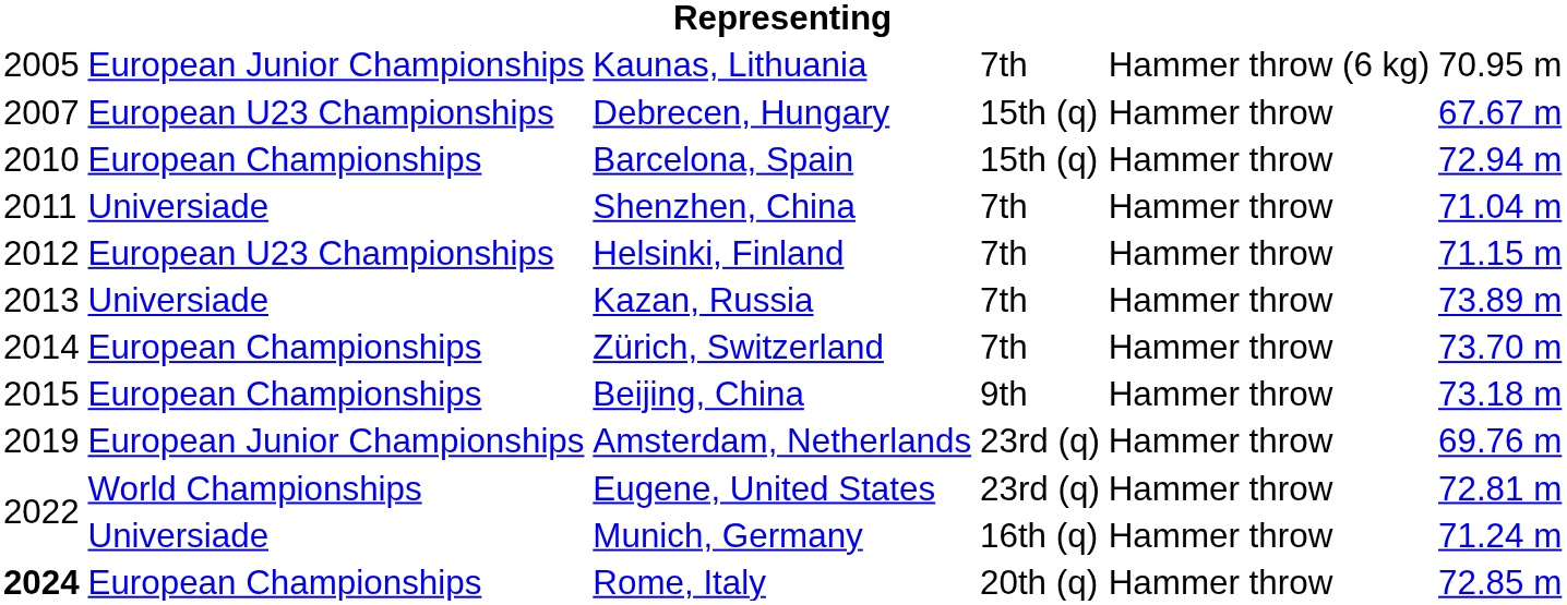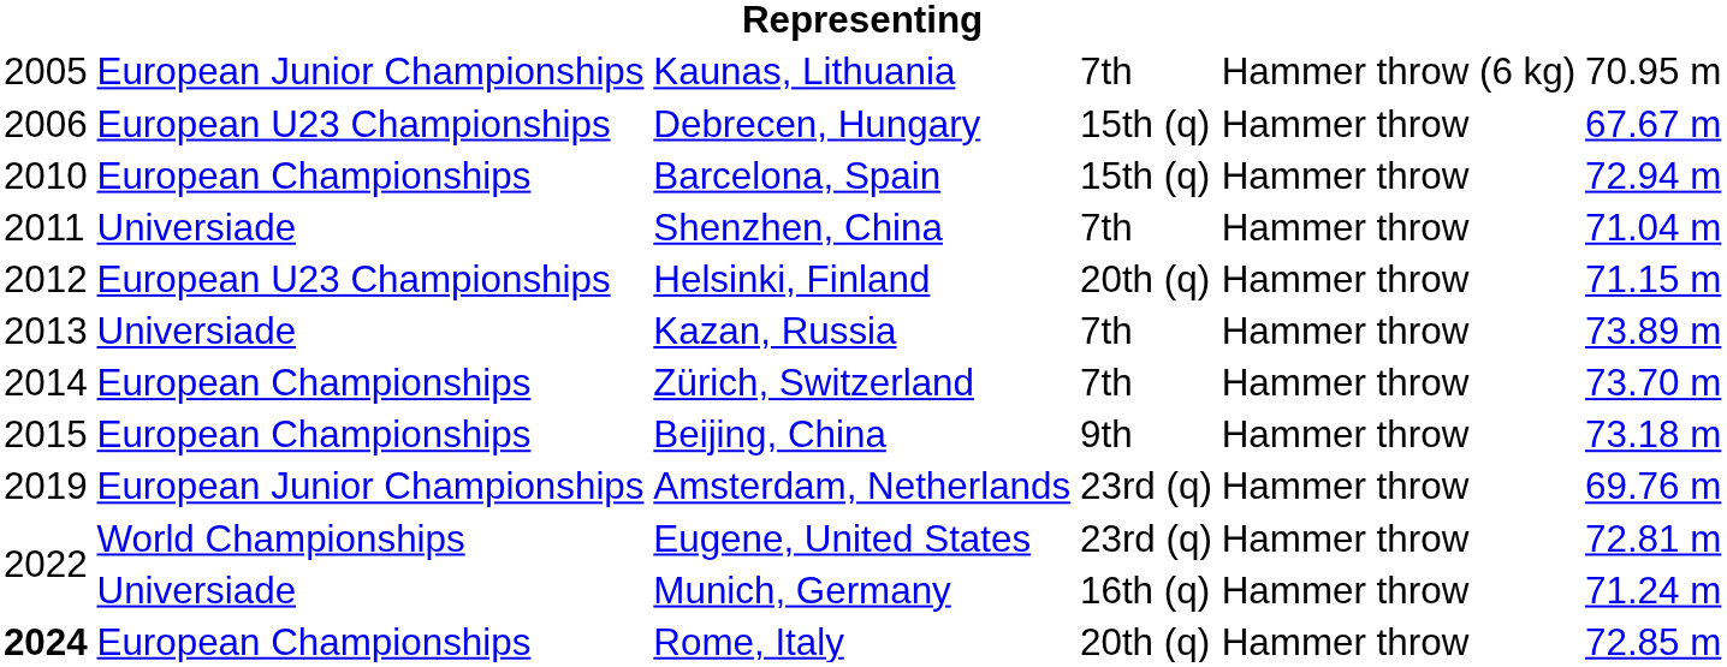Debrecen, Hungary | column 1: 2007 -> 2006
Helsinki, Finland | column 4: 7th -> 20th (q)
